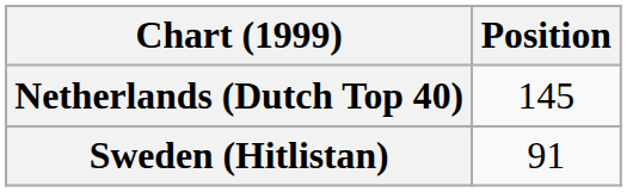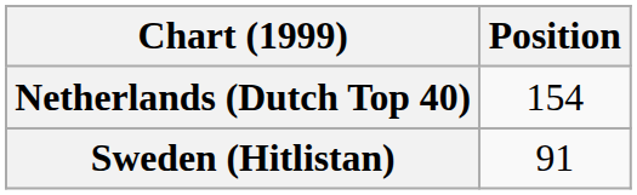Netherlands (Dutch Top 40) | Position: 145 -> 154
